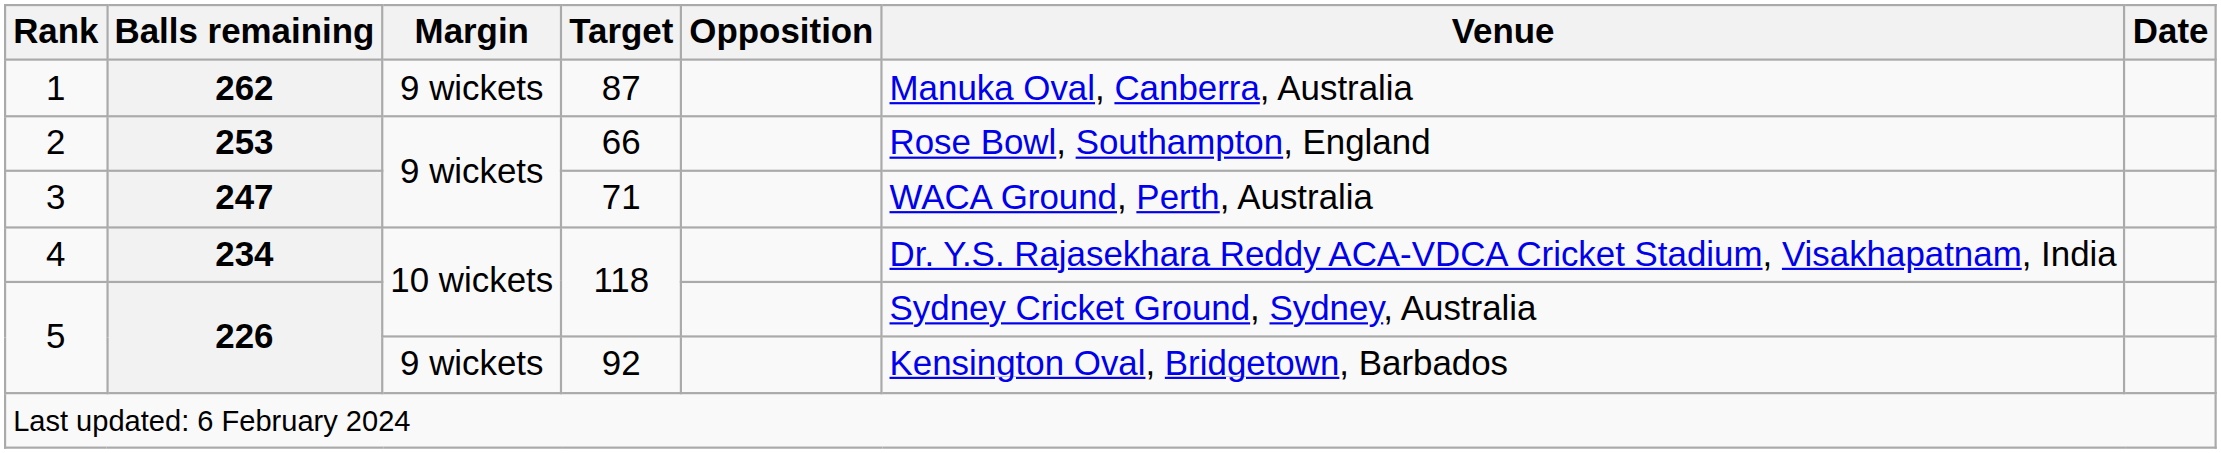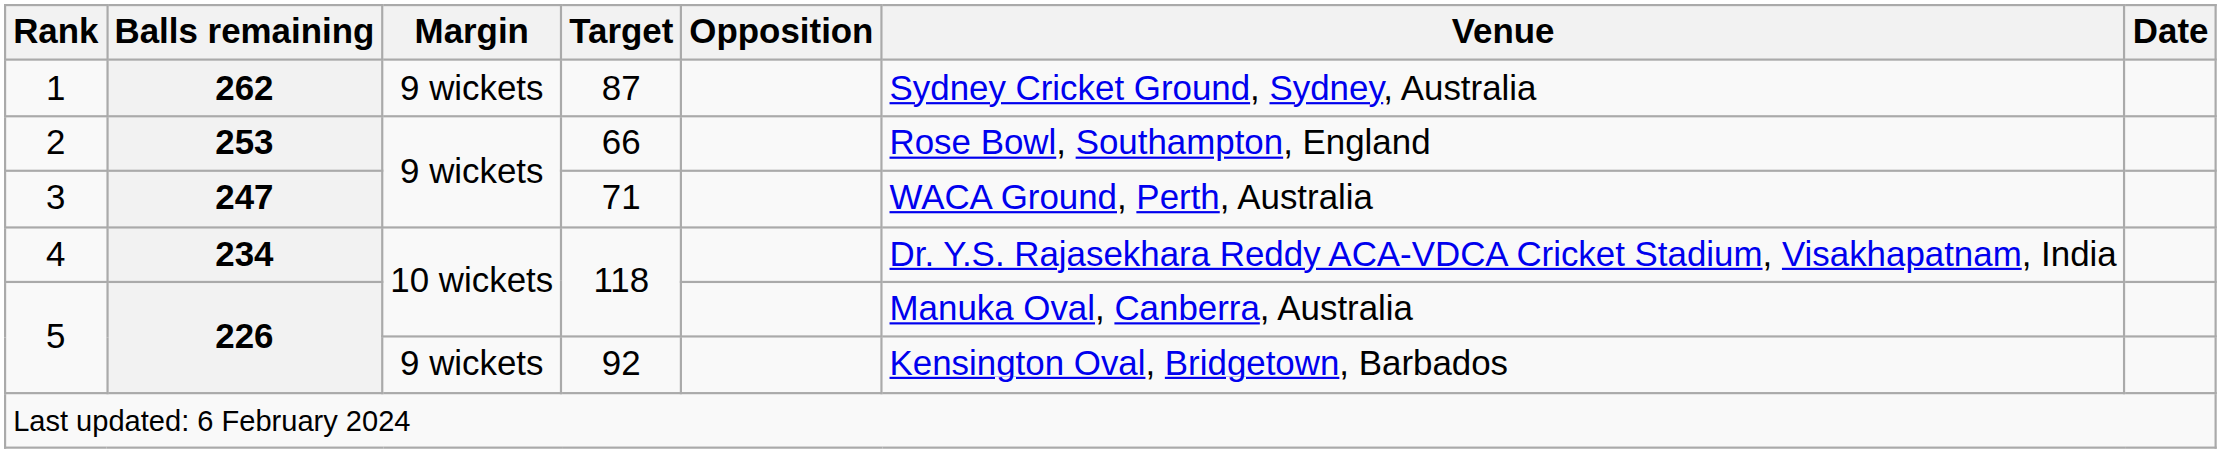1 | Venue: Manuka Oval, Canberra, Australia -> Sydney Cricket Ground, Sydney, Australia
5 / 118 | Venue: Sydney Cricket Ground, Sydney, Australia -> Manuka Oval, Canberra, Australia
